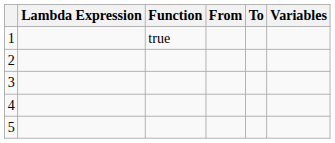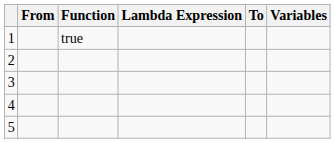columns swapped: Lambda Expression <-> From
